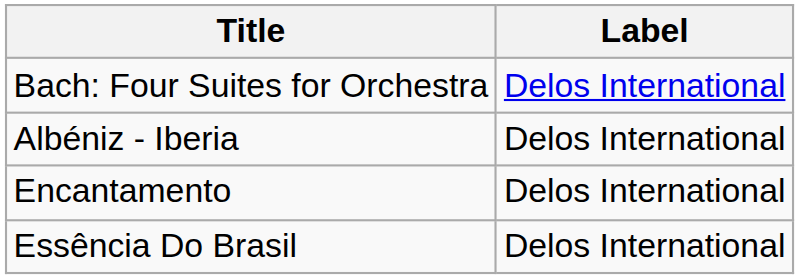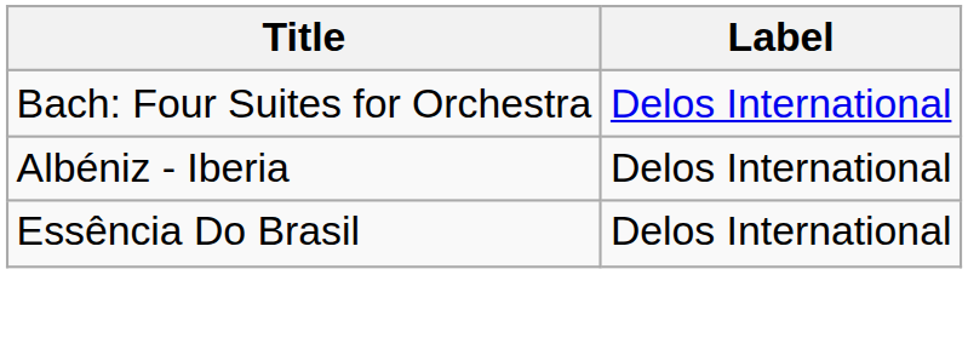- row: Encantamento | Delos International
